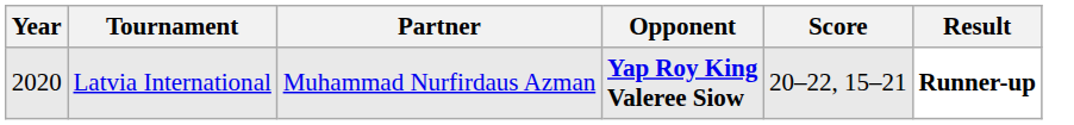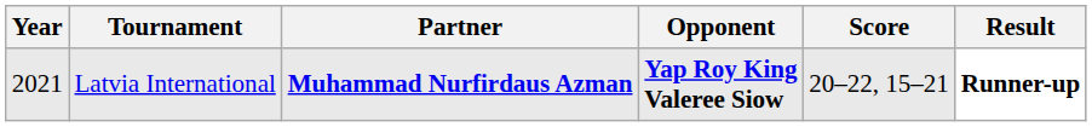Latvia International | Year: 2020 -> 2021
Latvia International | Partner: normal -> bold
